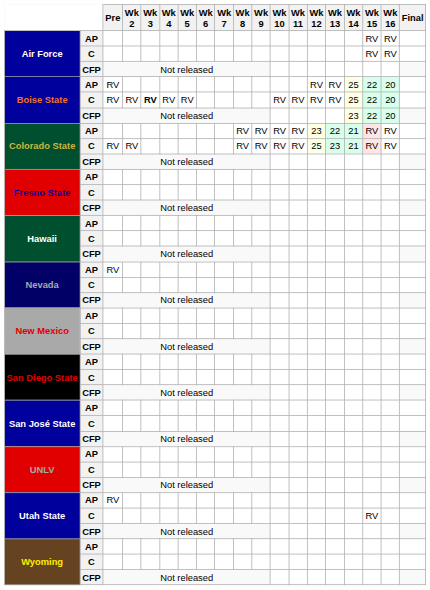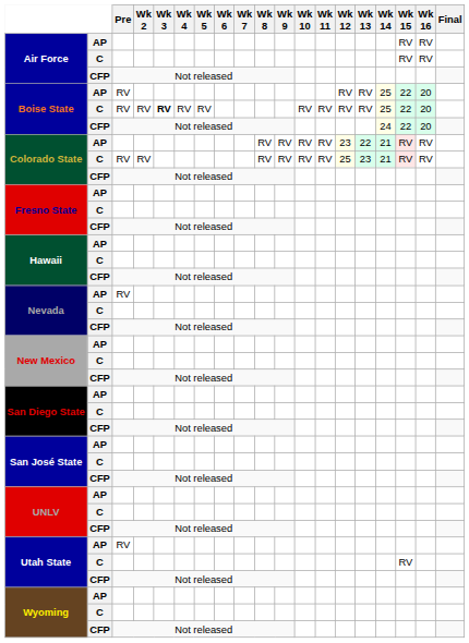Boise State / CFP | Wk 14: 23 -> 24
